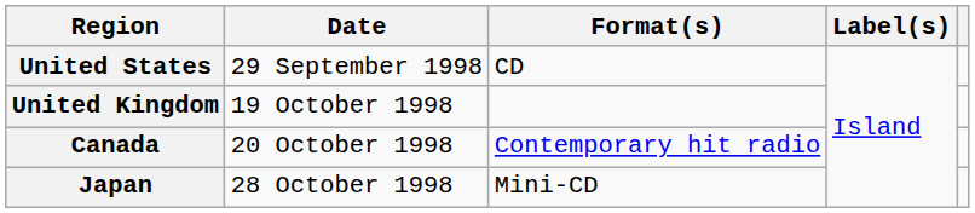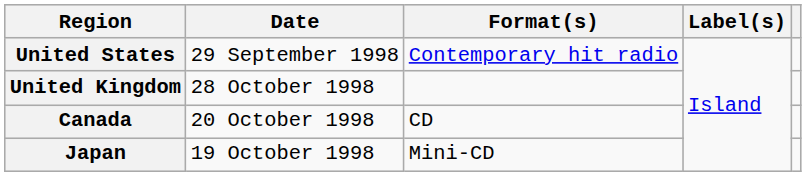United States | Format(s): CD -> Contemporary hit radio
United Kingdom | Date: 19 October 1998 -> 28 October 1998
Canada | Format(s): Contemporary hit radio -> CD
Japan | Date: 28 October 1998 -> 19 October 1998
